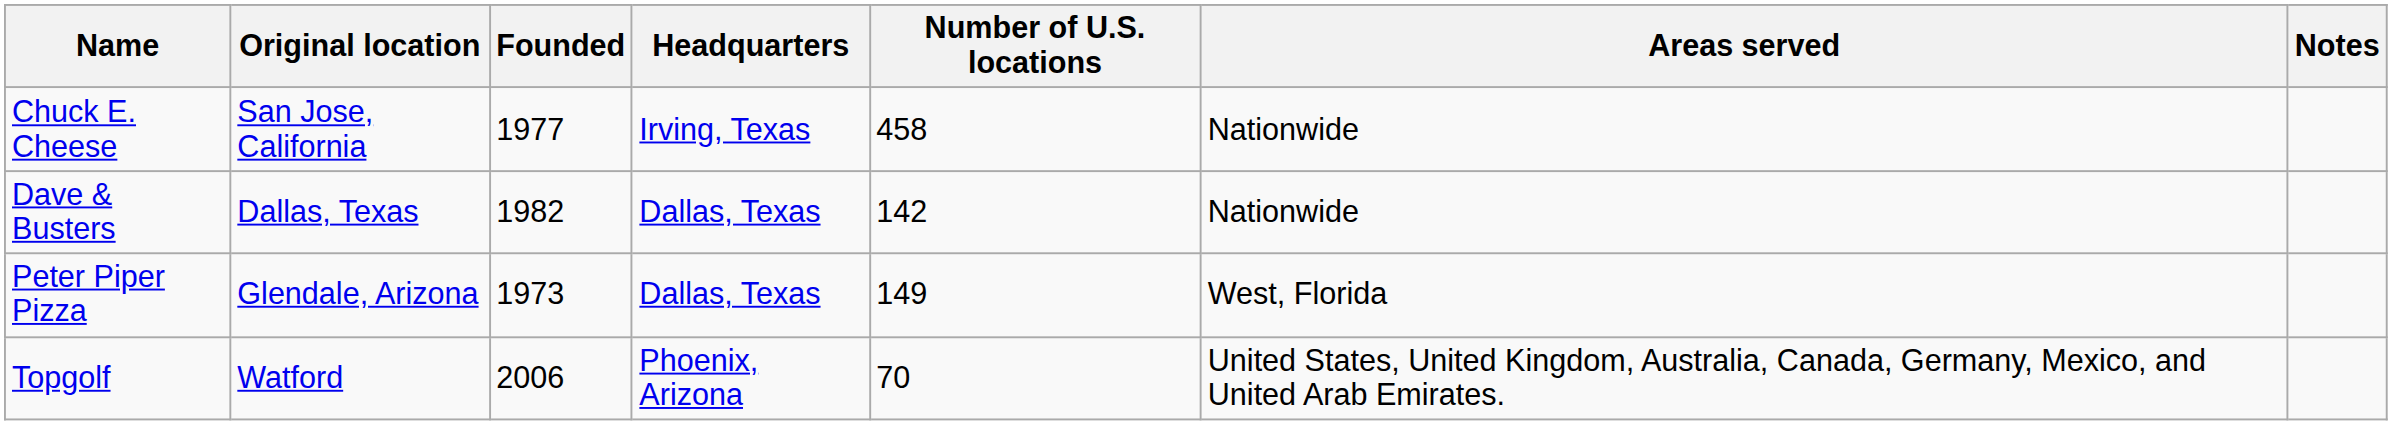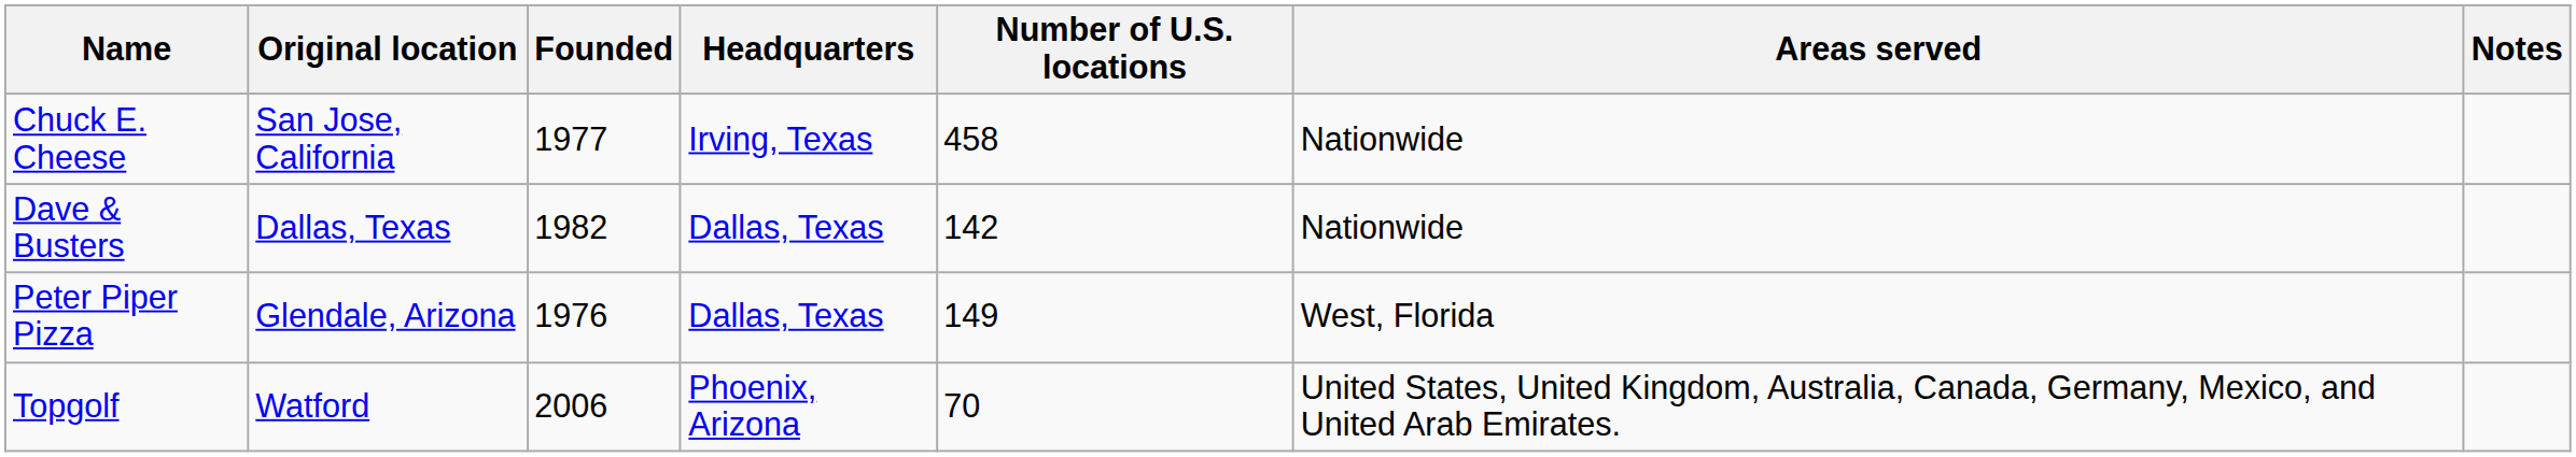Peter Piper Pizza | Founded: 1973 -> 1976
